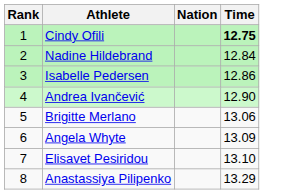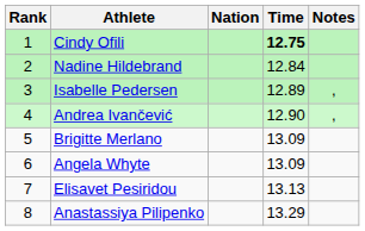+ column: Notes | , | ,
Isabelle Pedersen | Time: 12.86 -> 12.89
Brigitte Merlano | Time: 13.06 -> 13.09
Elisavet Pesiridou | Time: 13.10 -> 13.13
